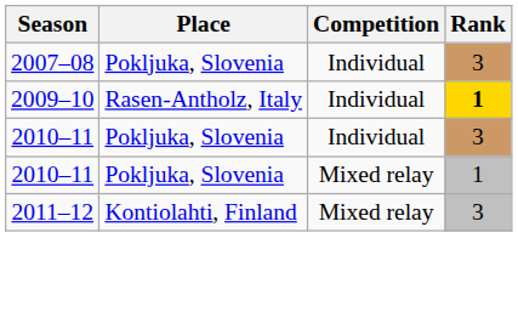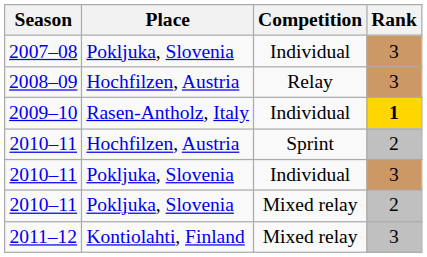+ row: 2008–09 | Hochfilzen, Austria | Relay | 3
+ row: 2010–11 | Hochfilzen, Austria | Sprint | 2
2010–11 / Mixed relay | Rank: 1 -> 2
